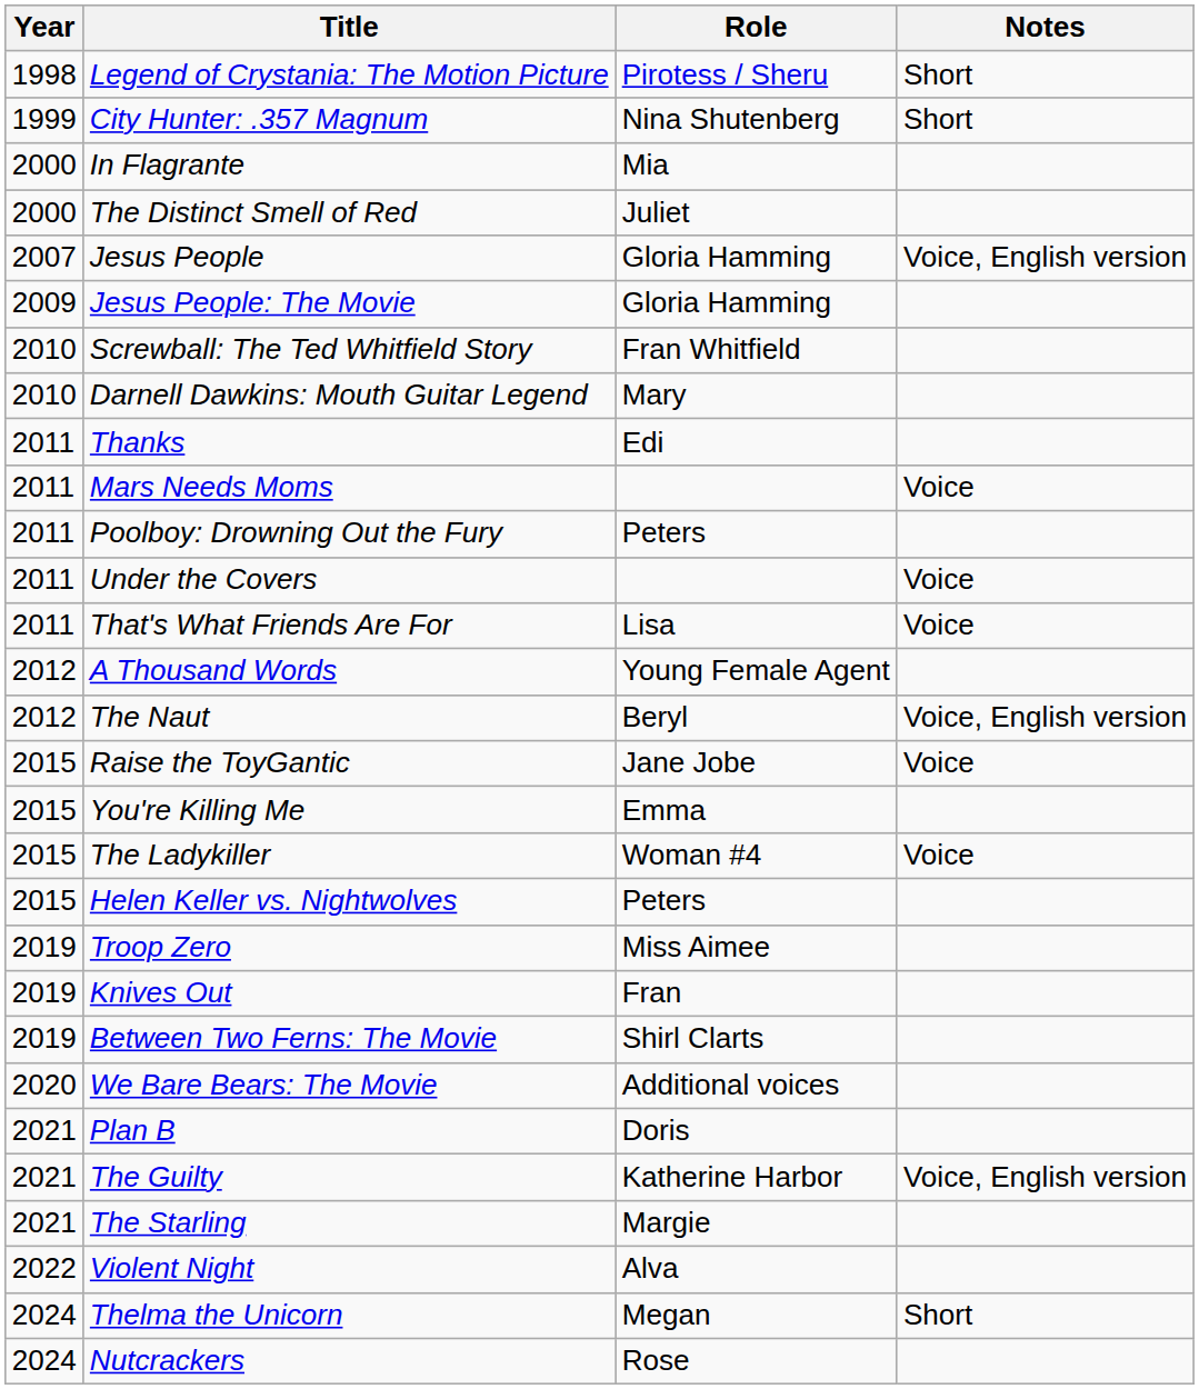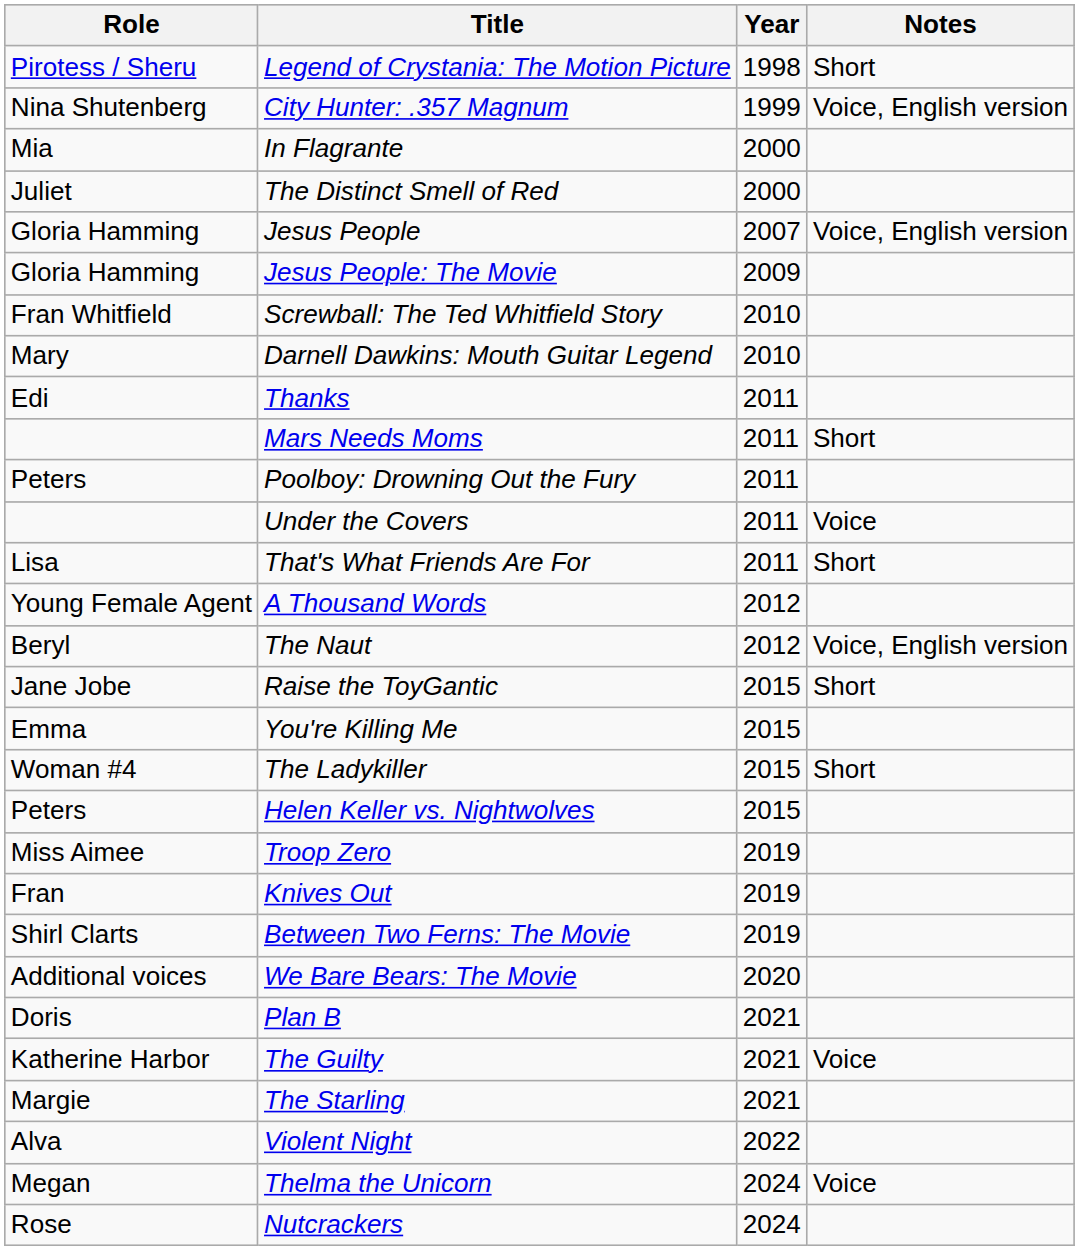columns swapped: Year <-> Role
City Hunter: .357 Magnum | Notes: Short -> Voice, English version
Mars Needs Moms | Notes: Voice -> Short
That's What Friends Are For | Notes: Voice -> Short
Raise the ToyGantic | Notes: Voice -> Short
The Ladykiller | Notes: Voice -> Short
The Guilty | Notes: Voice, English version -> Voice
Thelma the Unicorn | Notes: Short -> Voice
